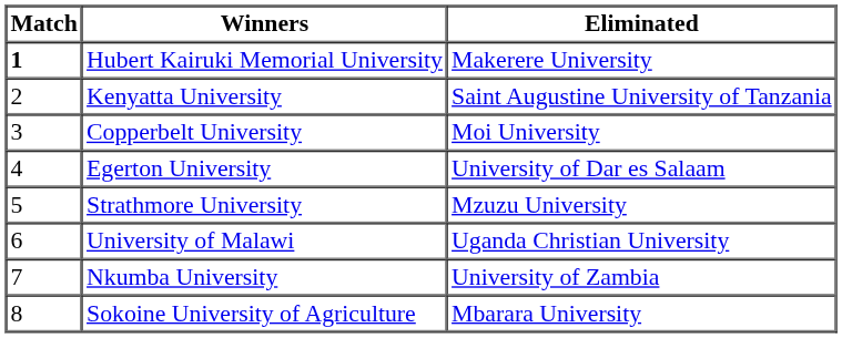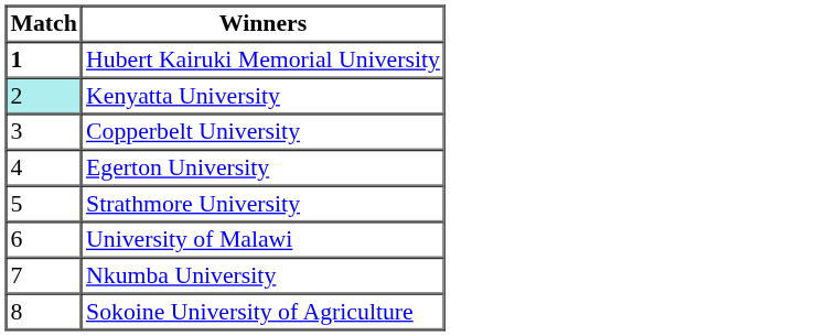- column: Eliminated | Makerere University | Saint Augustine University of Tanzania | Moi University | University of Dar es Salaam | Mzuzu University | Uganda Christian University | University of Zambia | Mbarara University
Kenyatta University | Match: no background -> paleturquoise background
